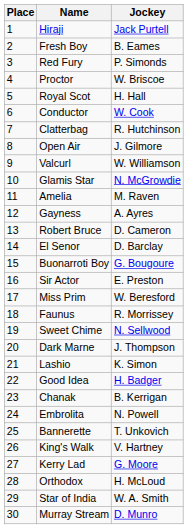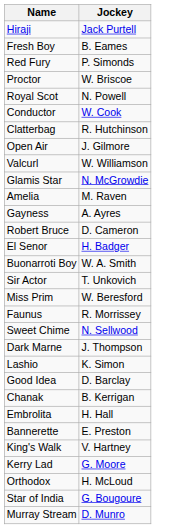- column: Place | 1 | 2 | 3 | 4 | 5 | 6 | 7 | 8 | 9 | 10 | 11 | 12 | 13 | 14 | 15 | 16 | 17 | 18 | 19 | 20 | 21 | 22 | 23 | 24 | 25 | 26 | 27 | 28 | 29 | 30
Royal Scot | Jockey: H. Hall -> N. Powell
El Senor | Jockey: D. Barclay -> H. Badger
Buonarroti Boy | Jockey: G. Bougoure -> W. A. Smith
Sir Actor | Jockey: E. Preston -> T. Unkovich
Good Idea | Jockey: H. Badger -> D. Barclay
Embrolita | Jockey: N. Powell -> H. Hall
Bannerette | Jockey: T. Unkovich -> E. Preston
Star of India | Jockey: W. A. Smith -> G. Bougoure
